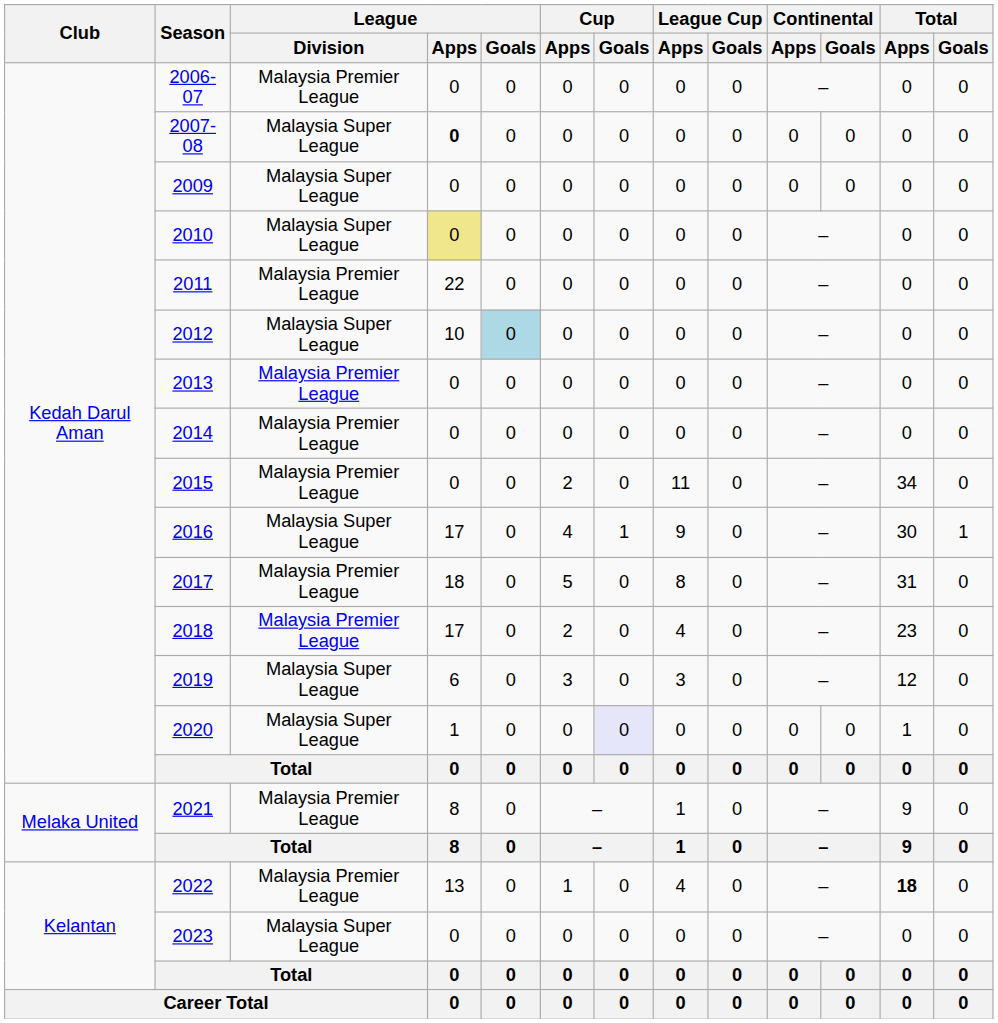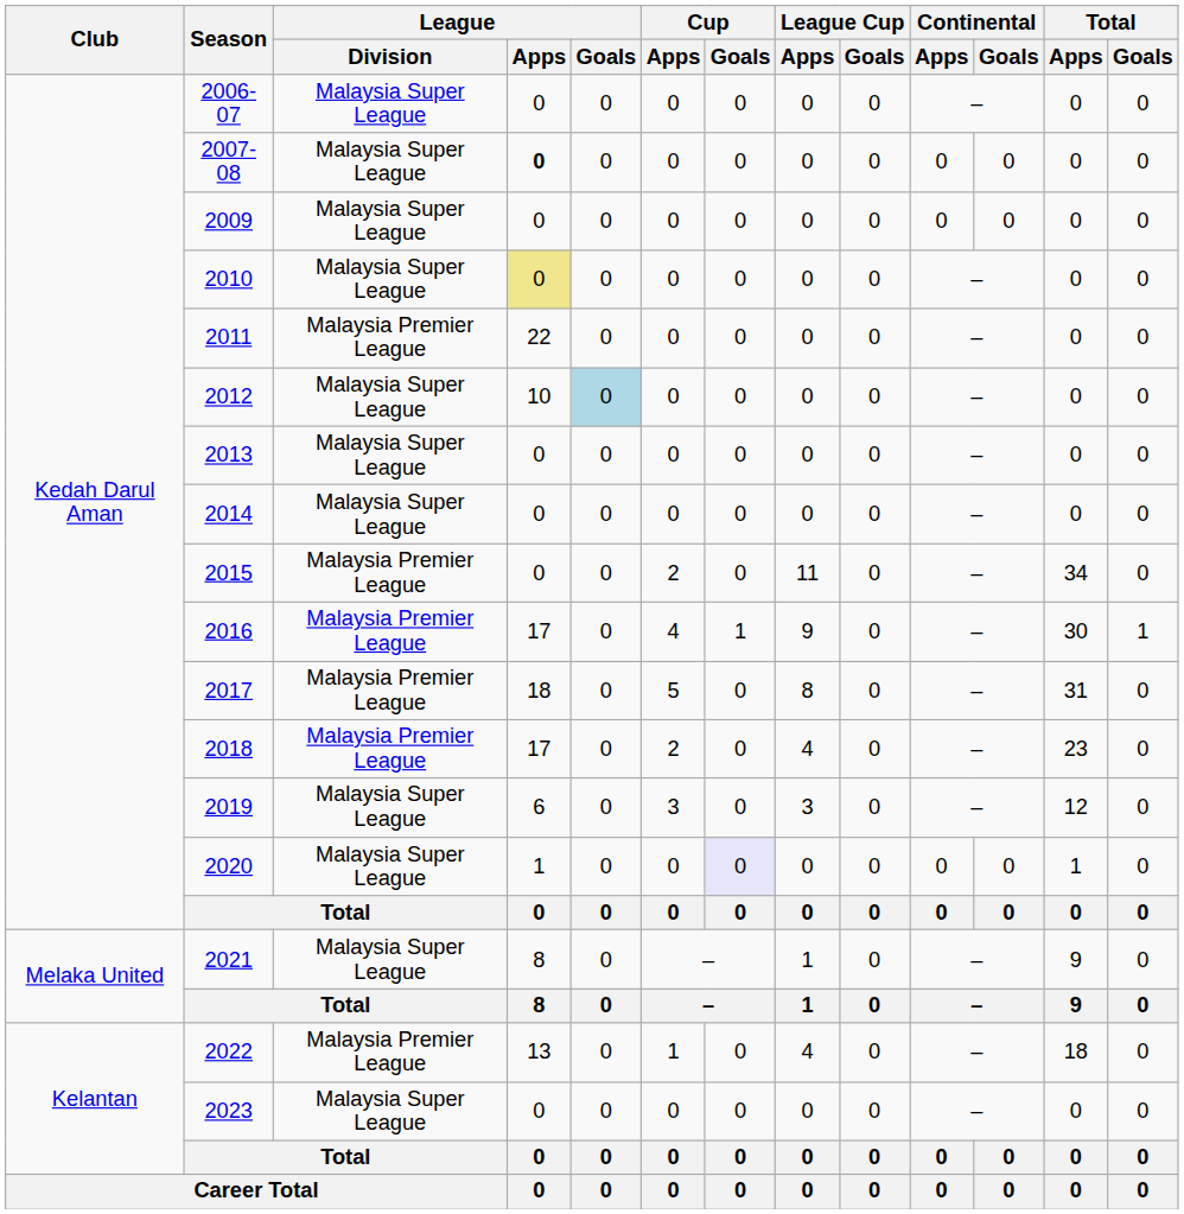2006-07 | League / Division: Malaysia Premier League -> Malaysia Super League
2013 | League / Division: Malaysia Premier League -> Malaysia Super League
2014 | League / Division: Malaysia Premier League -> Malaysia Super League
2016 | League / Division: Malaysia Super League -> Malaysia Premier League
2021 | League / Division: Malaysia Premier League -> Malaysia Super League
2022 | Total / Apps: bold -> normal
